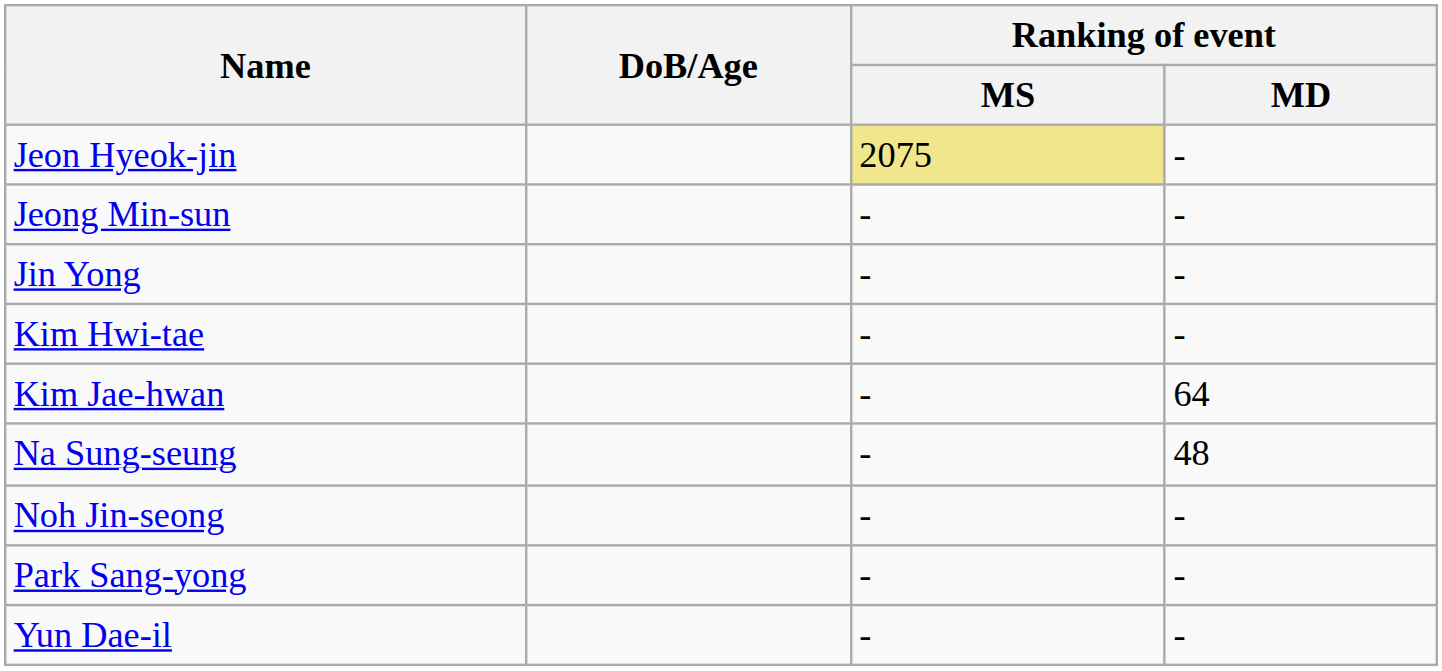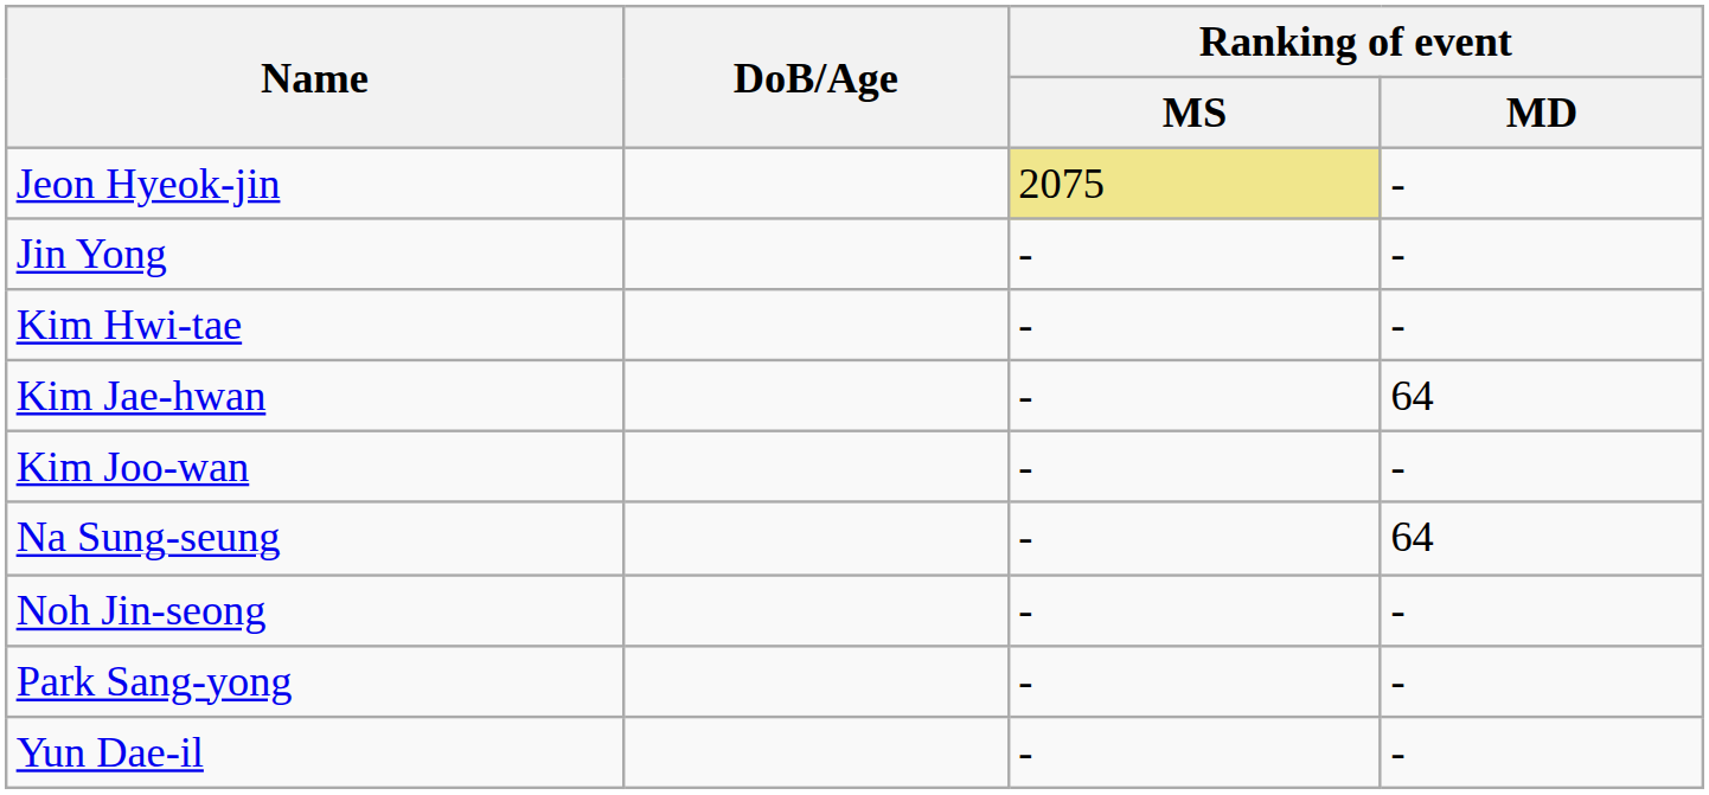- row: Jeong Min-sun | - | -
+ row: Kim Joo-wan | - | -
Na Sung-seung | Ranking of event / MD: 48 -> 64
